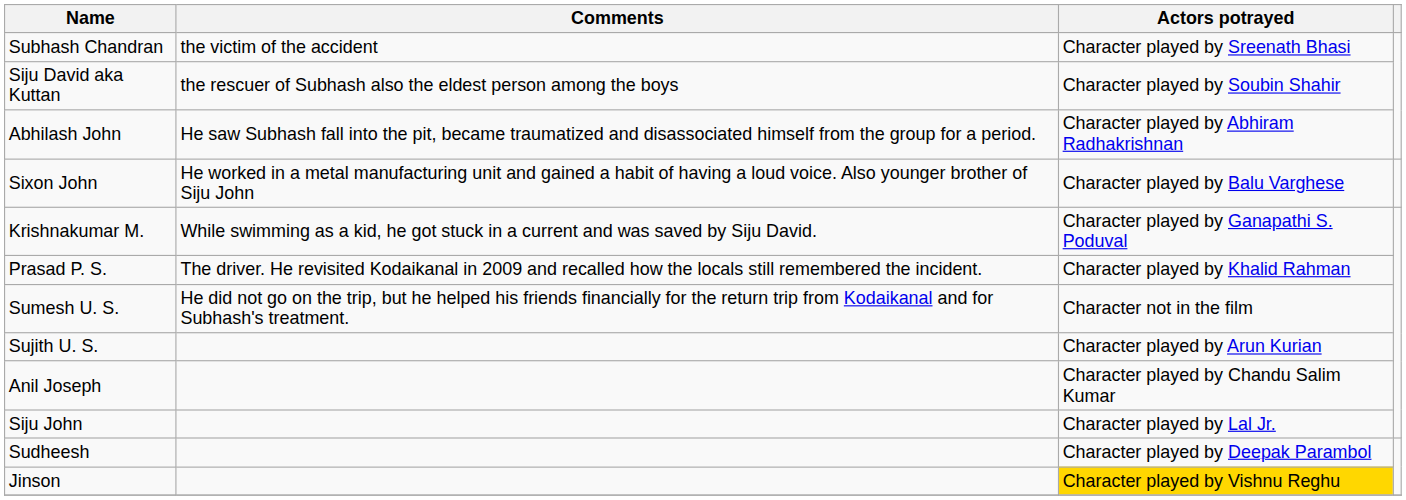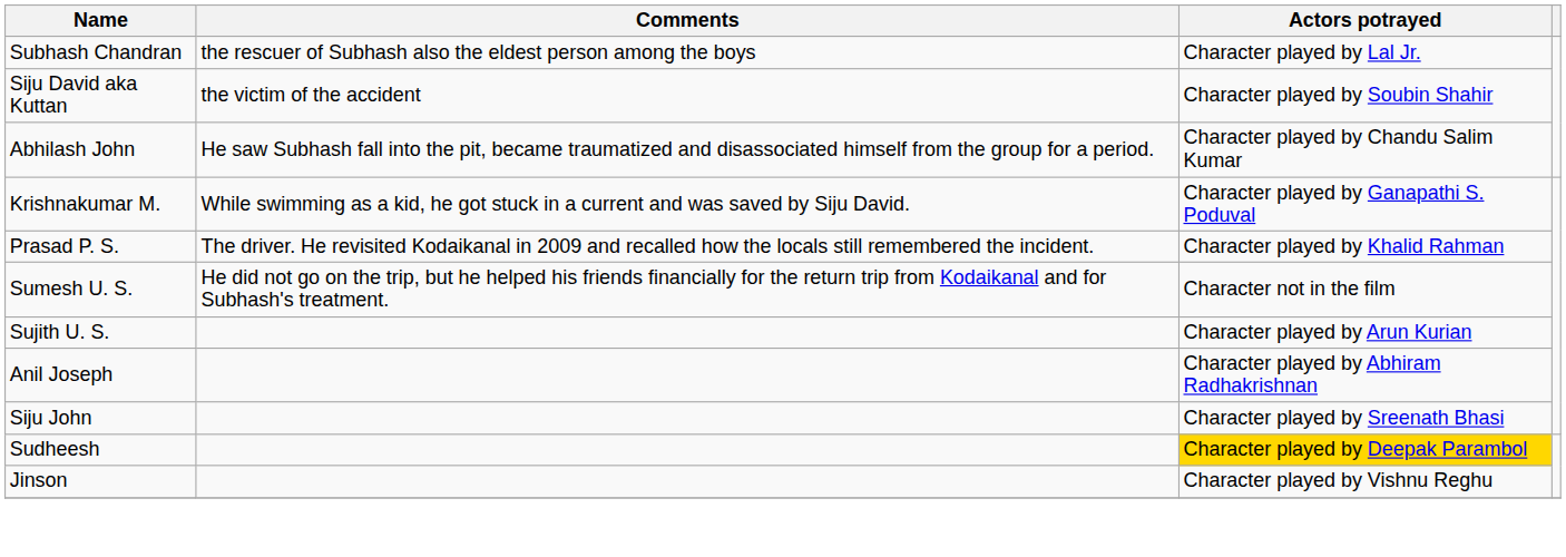Subhash Chandran | Comments: the victim of the accident -> the rescuer of Subhash also the eldest person among the boys
Subhash Chandran | Actors potrayed: Character played by Sreenath Bhasi -> Character played by Lal Jr.
Siju David aka Kuttan | Comments: the rescuer of Subhash also the eldest person among the boys -> the victim of the accident
Abhilash John | Actors potrayed: Character played by Abhiram Radhakrishnan -> Character played by Chandu Salim Kumar
- row: Sixon John | He worked in a metal manufacturing unit and gained a habit of having a loud voice. Also younger brother of Siju John | Character played by Balu Varghese
Anil Joseph | Actors potrayed: Character played by Chandu Salim Kumar -> Character played by Abhiram Radhakrishnan
Siju John | Actors potrayed: Character played by Lal Jr. -> Character played by Sreenath Bhasi
Sudheesh | Actors potrayed: no background -> gold background
Jinson | Actors potrayed: gold background -> no background
